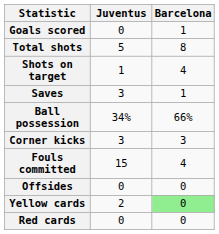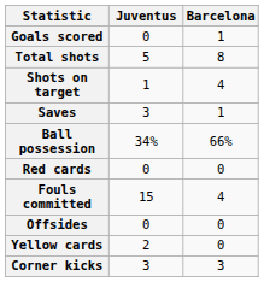rows swapped: Corner kicks <-> Red cards
Yellow cards | Barcelona: lightgreen background -> no background
